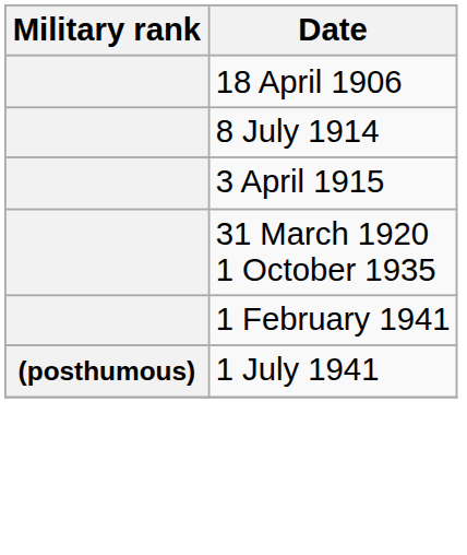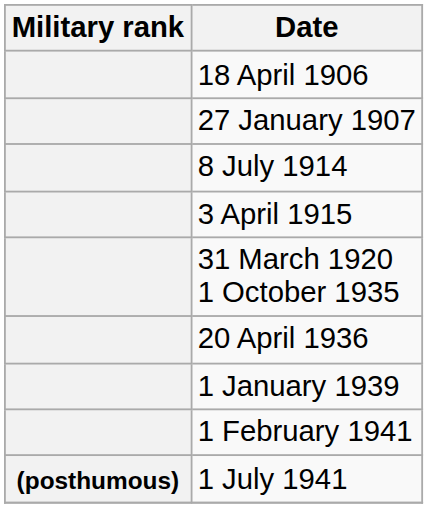+ row: 27 January 1907
+ row: 20 April 1936
+ row: 1 January 1939
